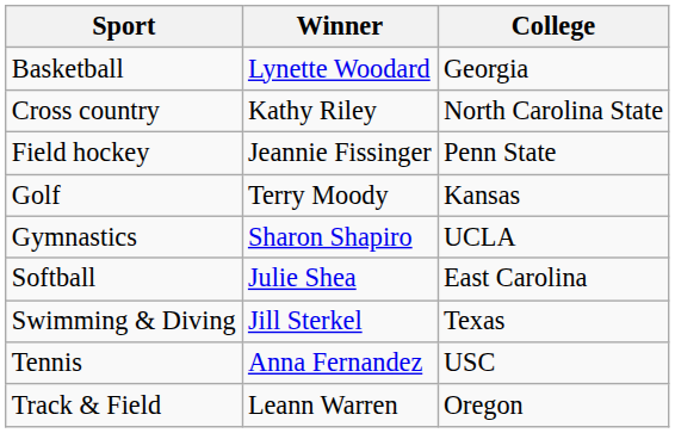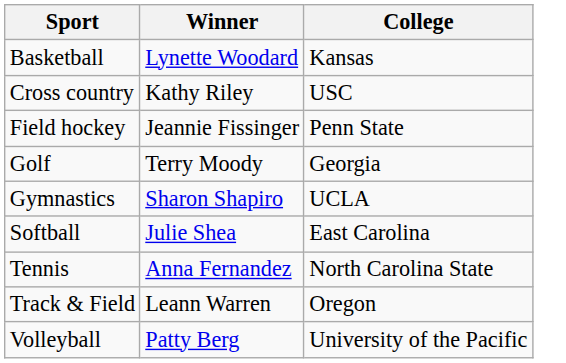Basketball | College: Georgia -> Kansas
Cross country | College: North Carolina State -> USC
Golf | College: Kansas -> Georgia
- row: Swimming & Diving | Jill Sterkel | Texas
Tennis | College: USC -> North Carolina State
+ row: Volleyball | Patty Berg | University of the Pacific
